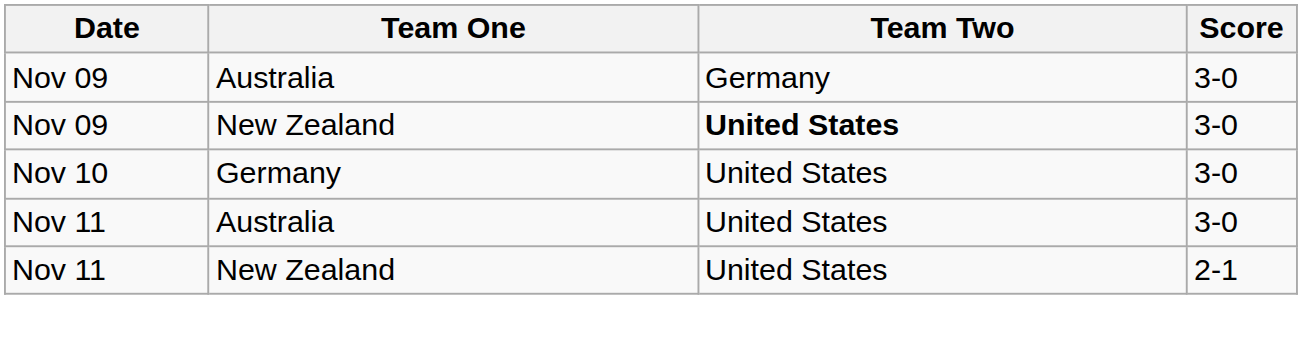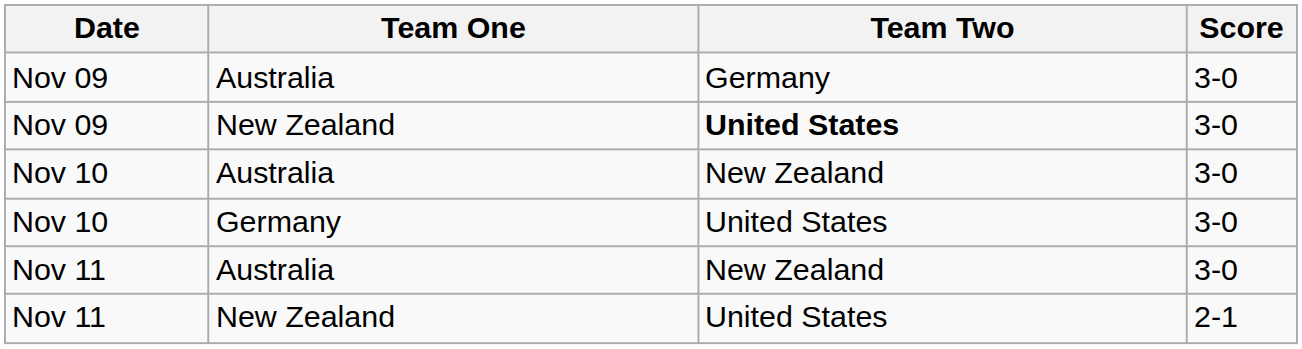+ row: Nov 10 | Australia | New Zealand | 3-0
Nov 11 / Australia | Team Two: United States -> New Zealand
